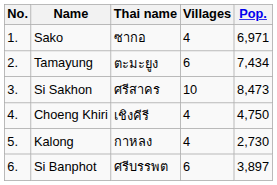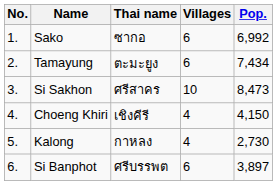Sako | Villages: 4 -> 6
Sako | Pop.: 6,971 -> 6,992
Choeng Khiri | Pop.: 4,750 -> 4,150
